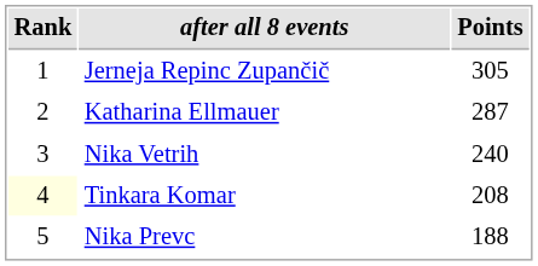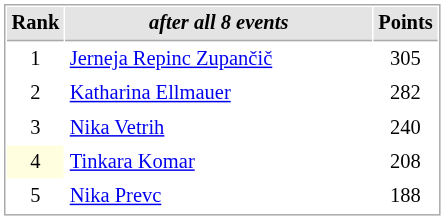Katharina Ellmauer | Points: 287 -> 282
